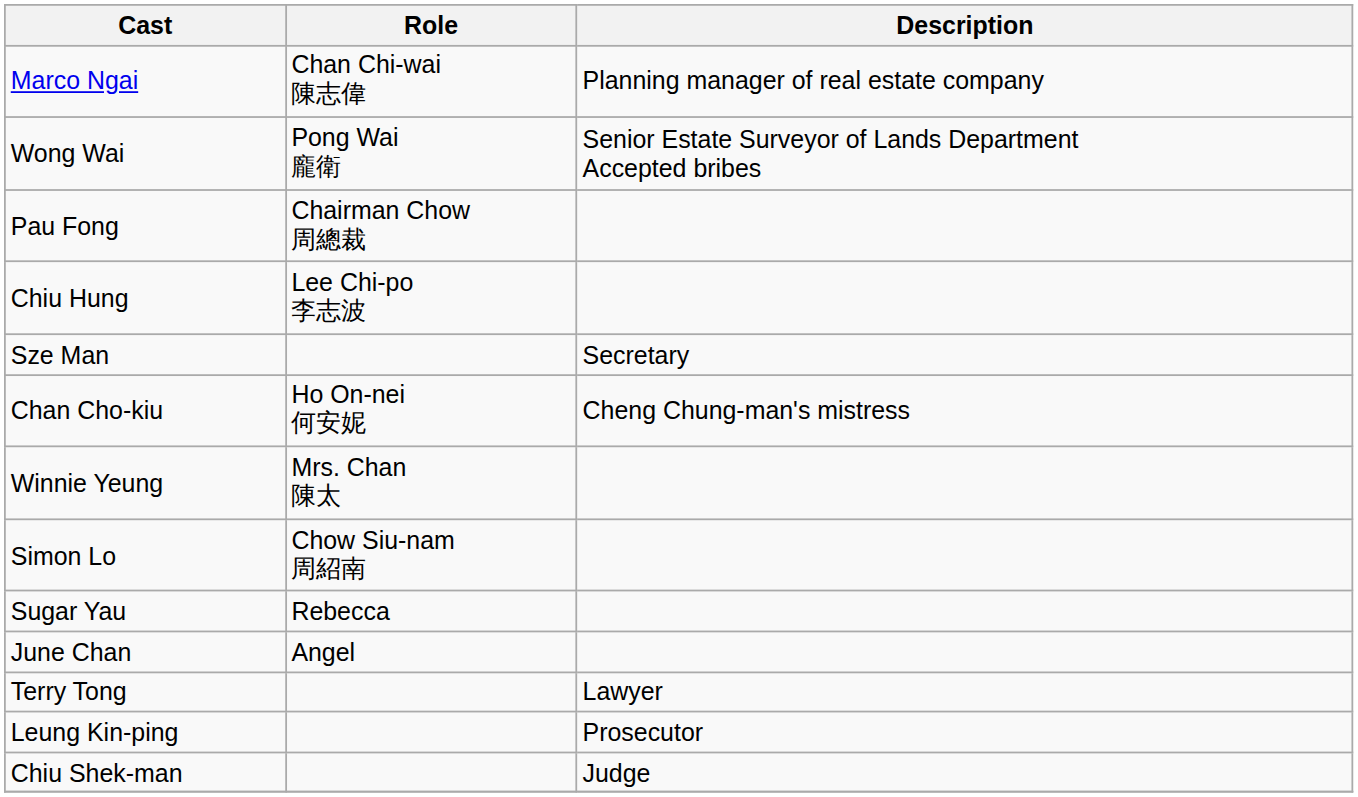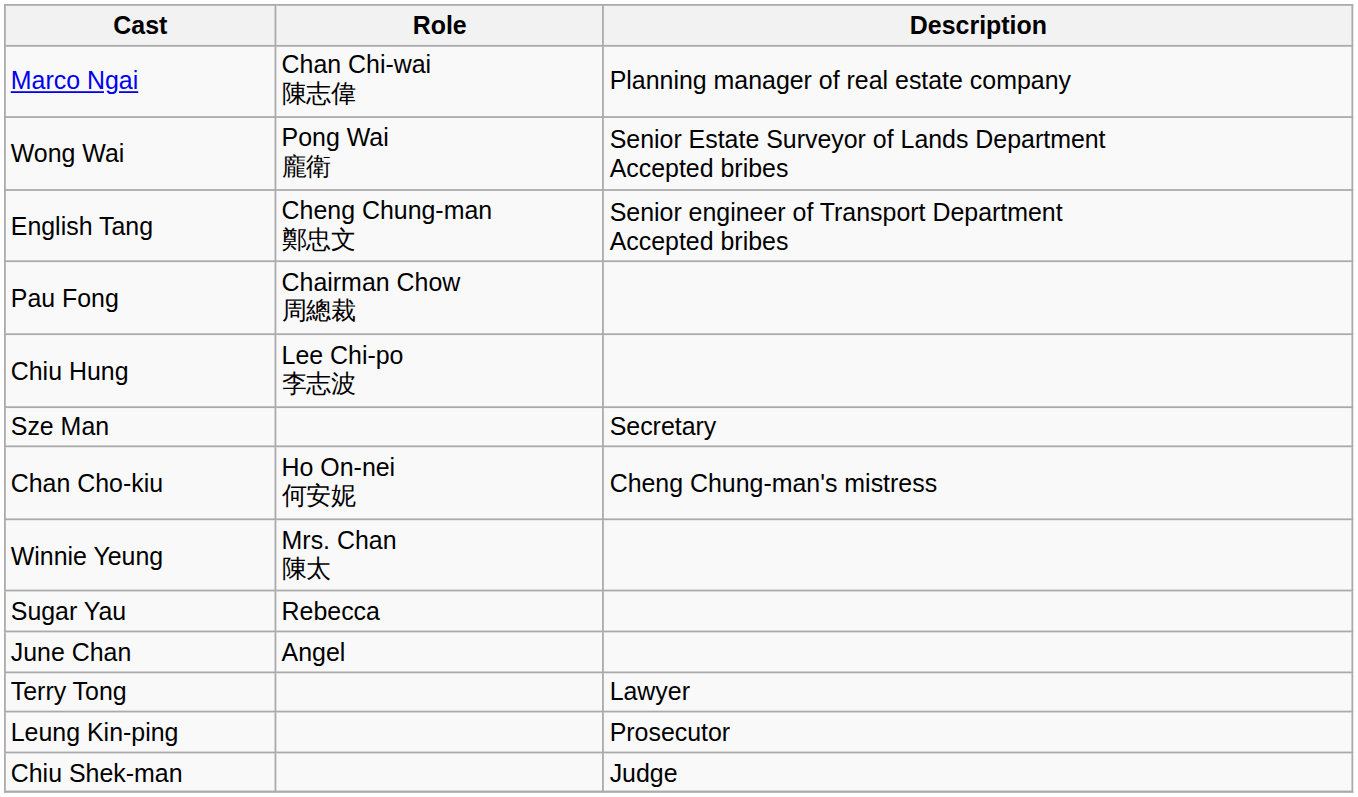+ row: English Tang | Cheng Chung-man 鄭忠文 | Senior engineer of Transport Department Accepted bribes
- row: Simon Lo | Chow Siu-nam 周紹南
